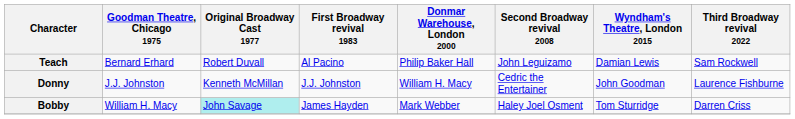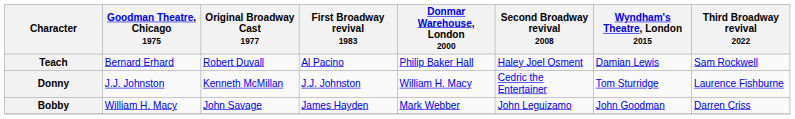Teach | Second Broadway revival 2008: John Leguizamo -> Haley Joel Osment
Donny | Wyndham's Theatre, London 2015: John Goodman -> Tom Sturridge
Bobby | Original Broadway Cast 1977: paleturquoise background -> no background
Bobby | Second Broadway revival 2008: Haley Joel Osment -> John Leguizamo
Bobby | Wyndham's Theatre, London 2015: Tom Sturridge -> John Goodman
